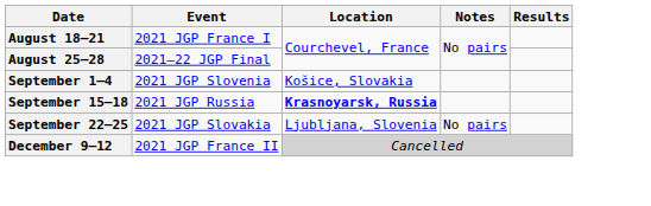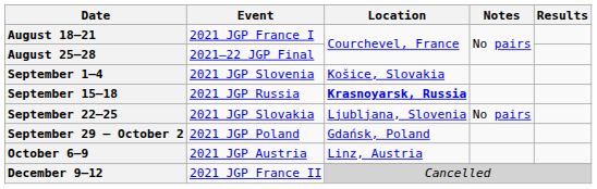+ row: September 29 – October 2 | 2021 JGP Poland | Gdańsk, Poland
+ row: October 6–9 | 2021 JGP Austria | Linz, Austria
